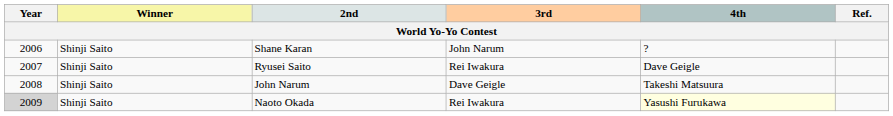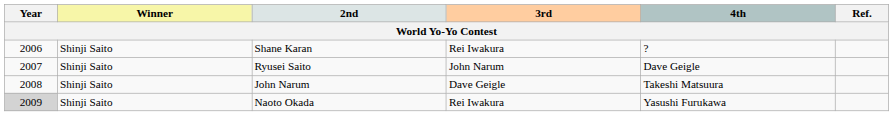Shane Karan | 3rd: John Narum -> Rei Iwakura
Ryusei Saito | 3rd: Rei Iwakura -> John Narum
Naoto Okada | 4th: lightyellow background -> no background
